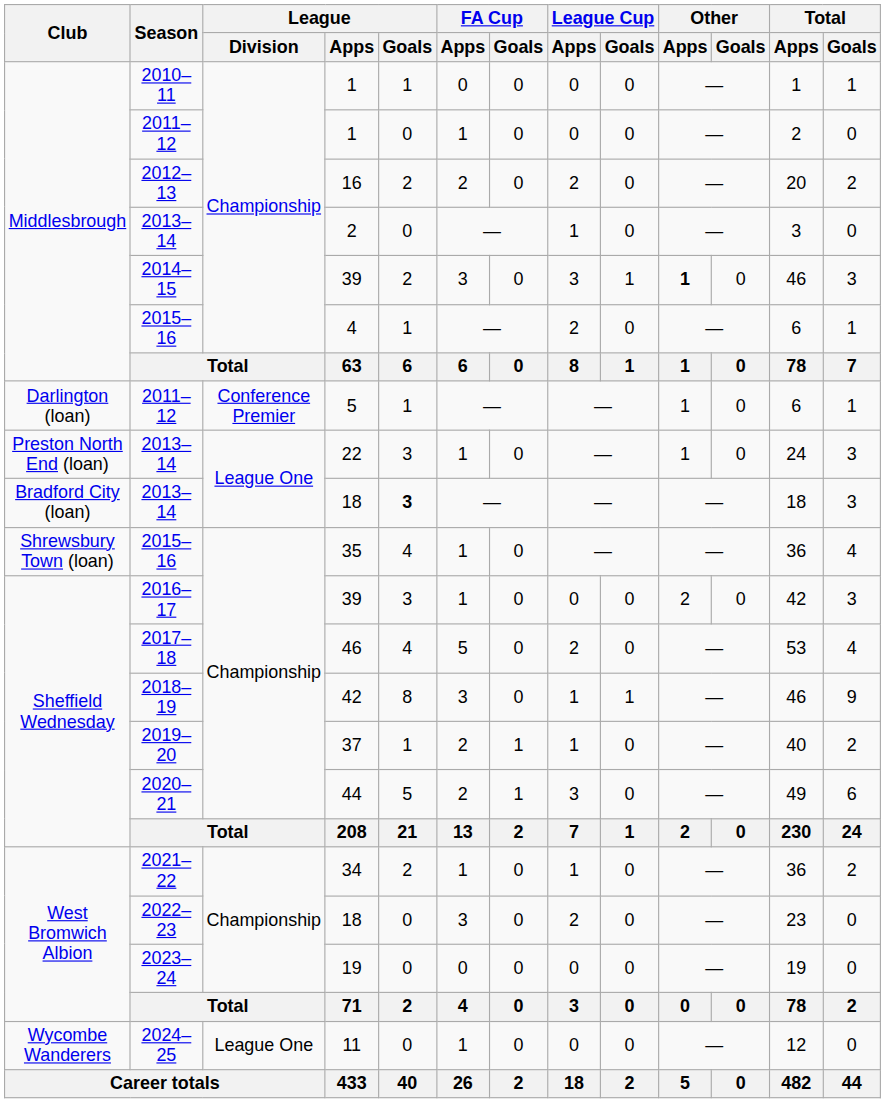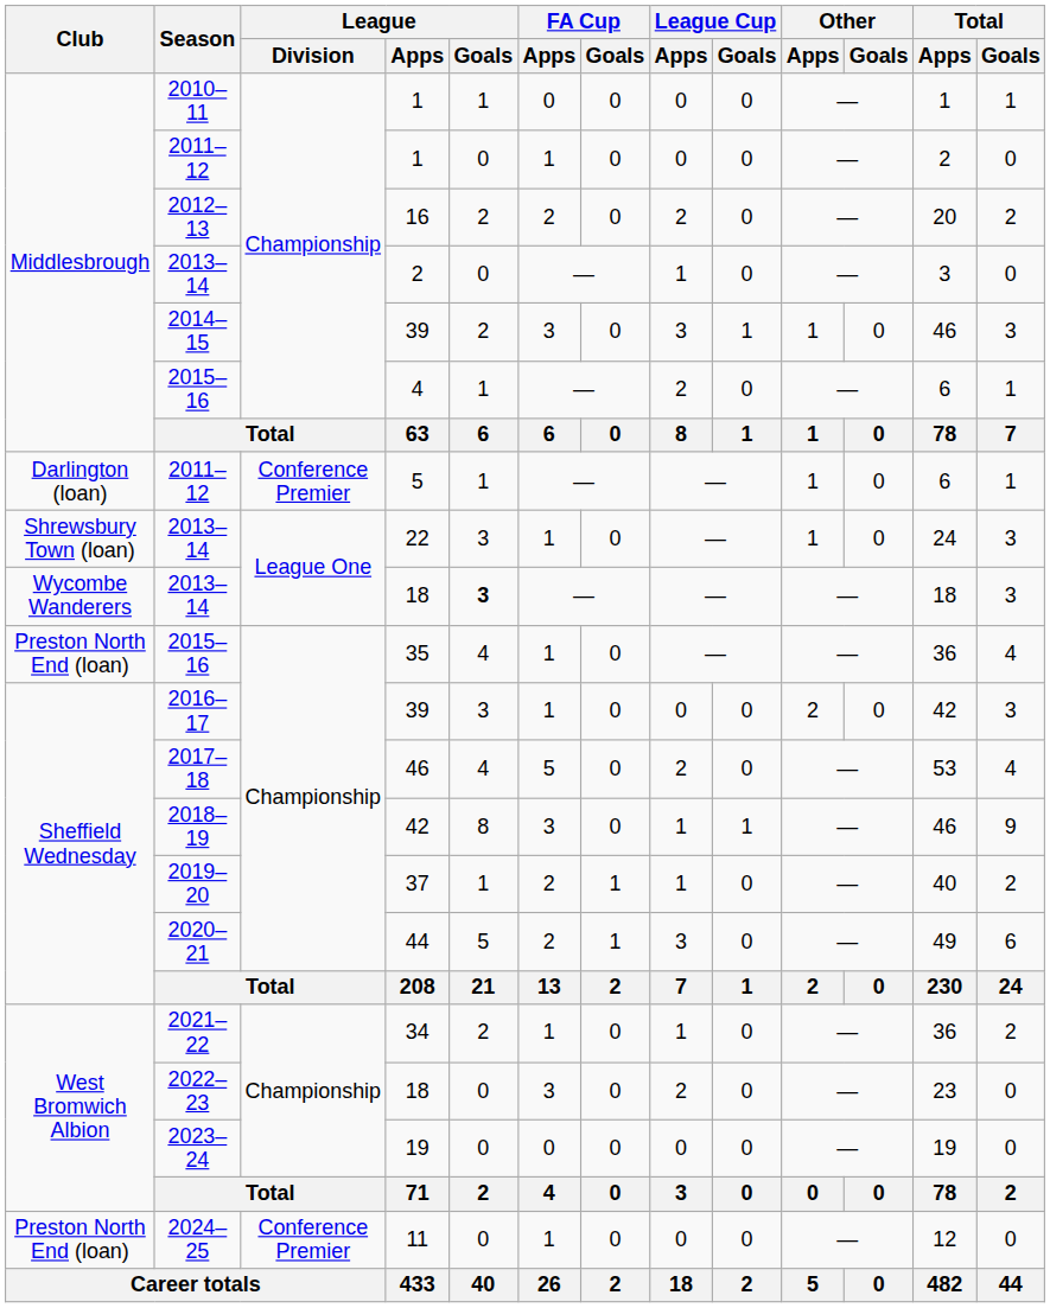2014–15 / 39 | Other / Apps: bold -> normal
22 | Club: Preston North End (loan) -> Shrewsbury Town (loan)
2013–14 / 18 | Club: Bradford City (loan) -> Wycombe Wanderers
35 | Club: Shrewsbury Town (loan) -> Preston North End (loan)
11 | Club: Wycombe Wanderers -> Preston North End (loan)
11 | League / Division: League One -> Conference Premier
